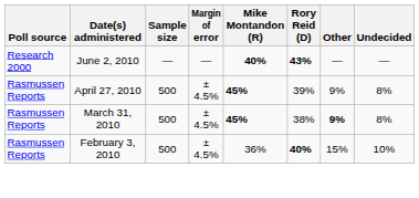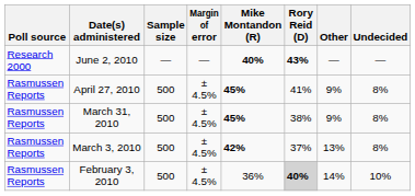April 27, 2010 | Rory Reid (D): 39% -> 41%
March 31, 2010 | Other: bold -> normal
+ row: Rasmussen Reports | March 3, 2010 | 500 | ± 4.5% | 42% | 37% | 13% | 8%
February 3, 2010 | Rory Reid (D): no background -> lightgrey background
February 3, 2010 | Other: 15% -> 14%
